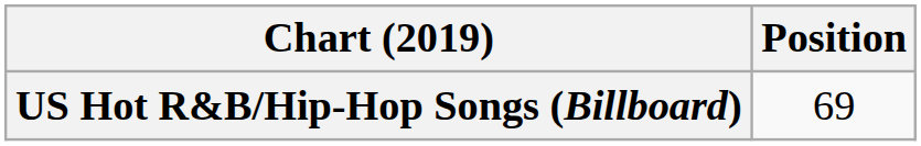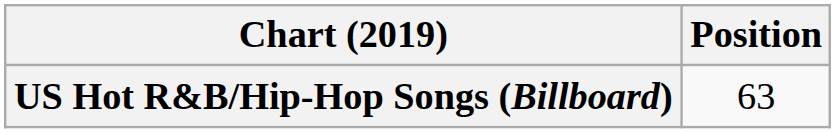US Hot R&B/Hip-Hop Songs (Billboard) | Position: 69 -> 63
